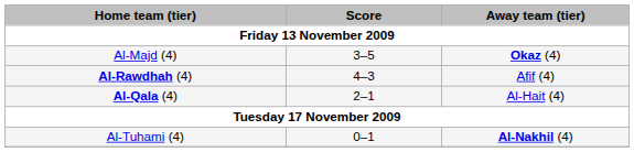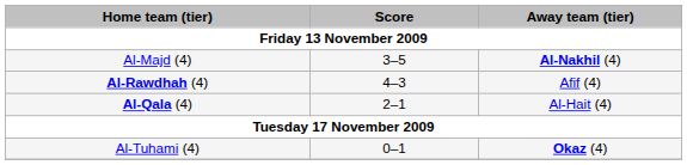Al-Majd (4) | Away team (tier): Okaz (4) -> Al-Nakhil (4)
Al-Tuhami (4) | Away team (tier): Al-Nakhil (4) -> Okaz (4)
